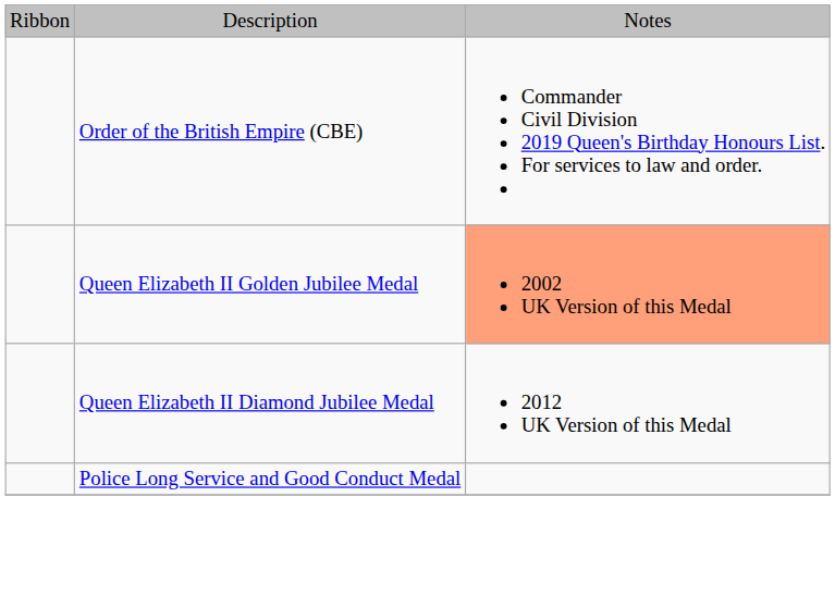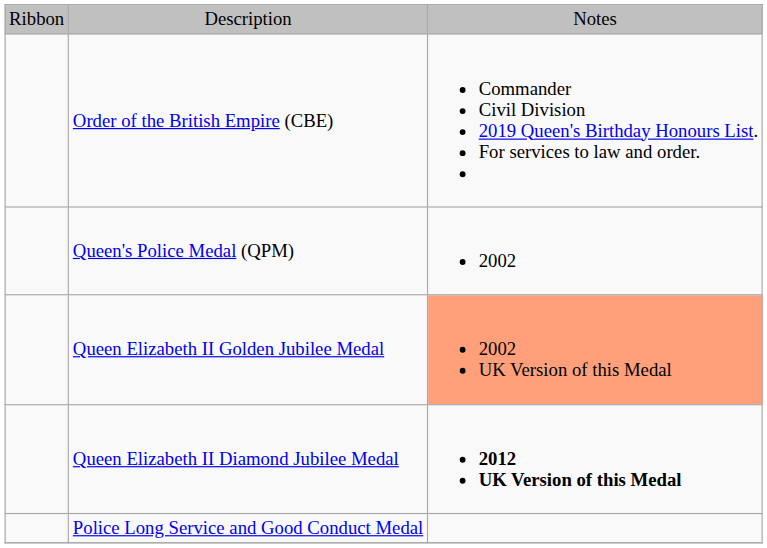+ row: Queen's Police Medal (QPM) | 2002
Queen Elizabeth II Diamond Jubilee Medal | column 3: normal -> bold
